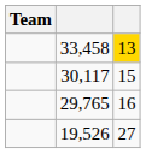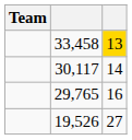30,117 | column 3: 15 -> 14
